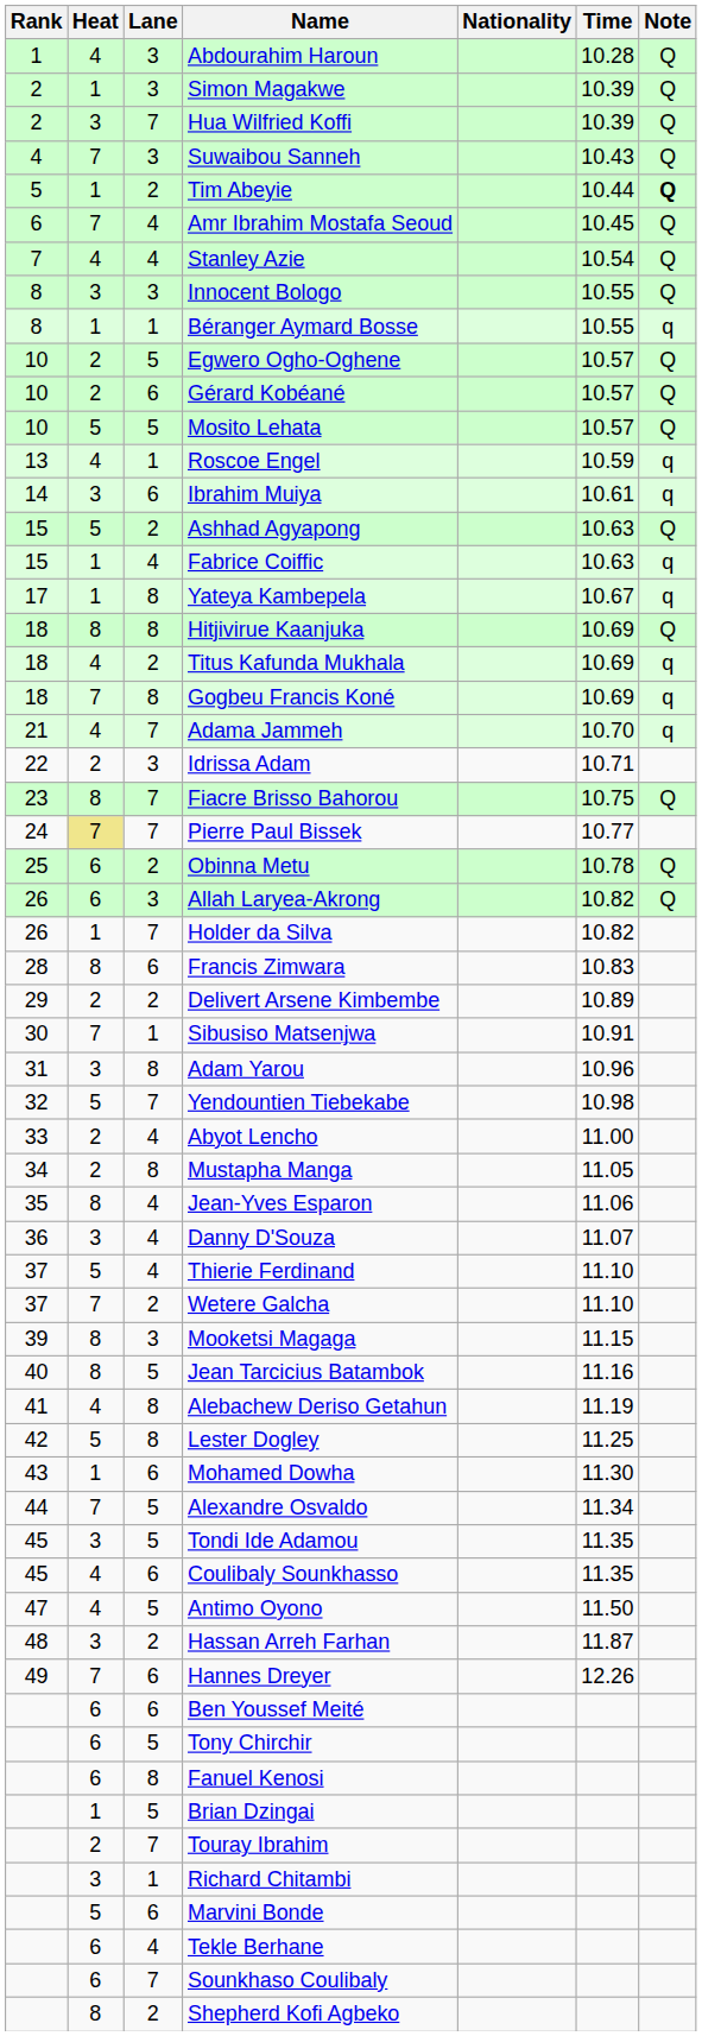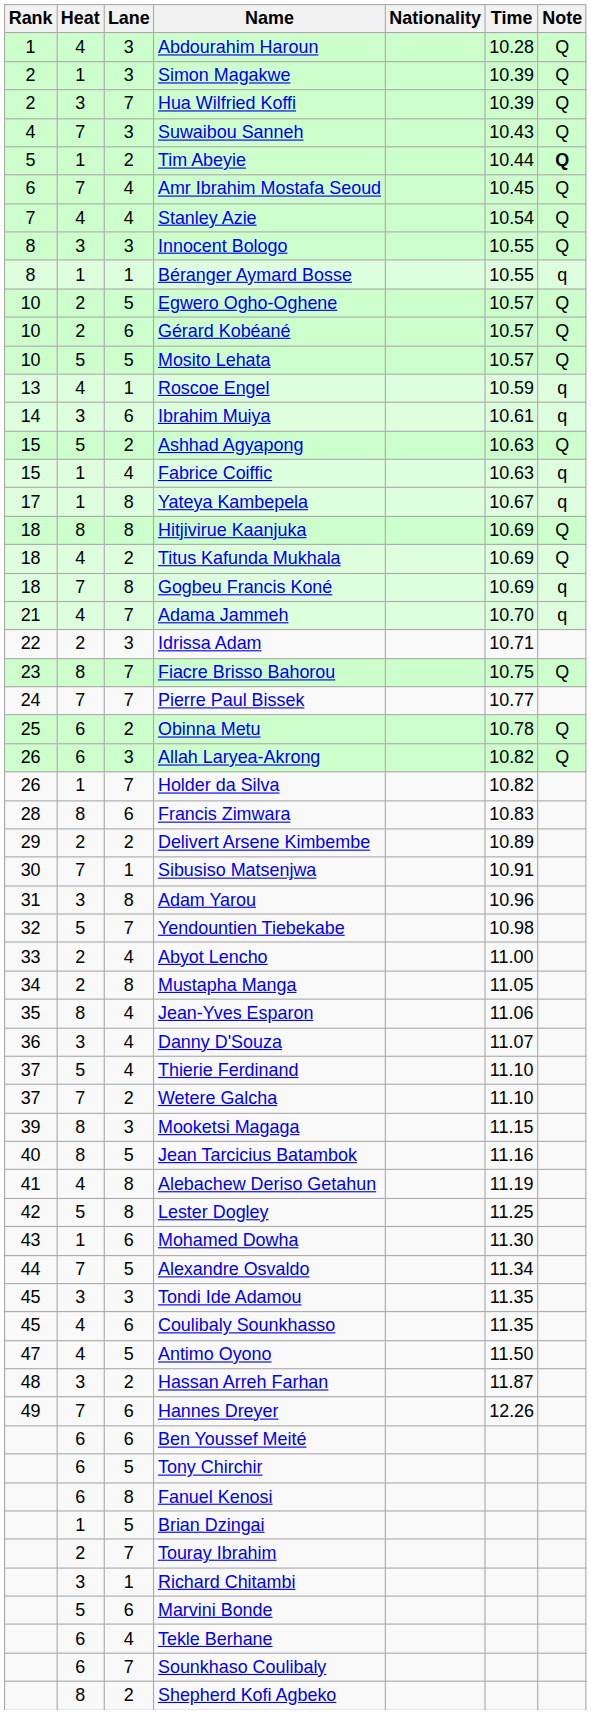Titus Kafunda Mukhala | Note: q -> Q
Pierre Paul Bissek | Heat: khaki background -> no background
Tondi Ide Adamou | Lane: 5 -> 3
